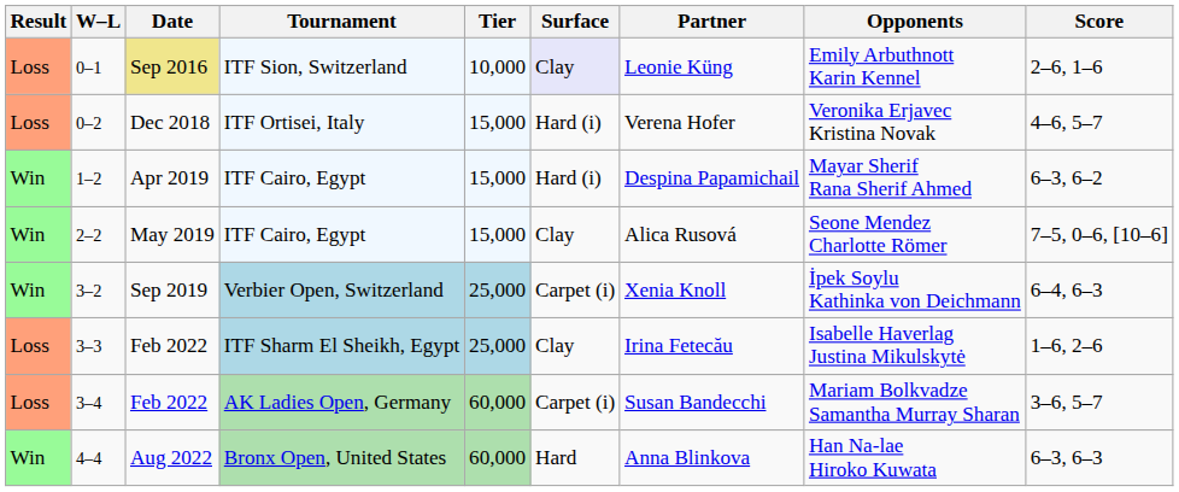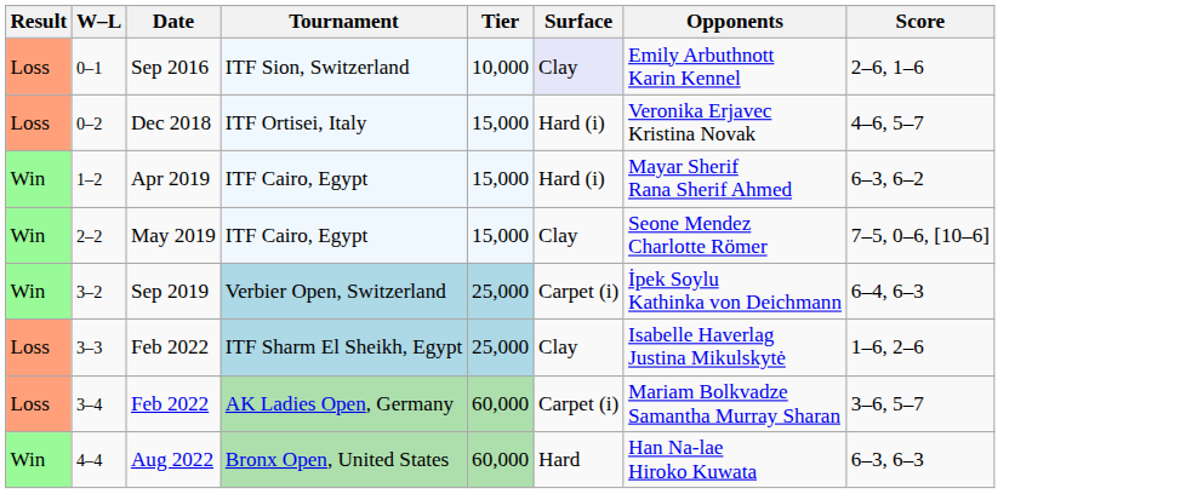- column: Partner | Leonie Küng | Verena Hofer | Despina Papamichail | Alica Rusová | Xenia Knoll | Irina Fetecău | Susan Bandecchi | Anna Blinkova
0–1 | Date: khaki background -> no background
